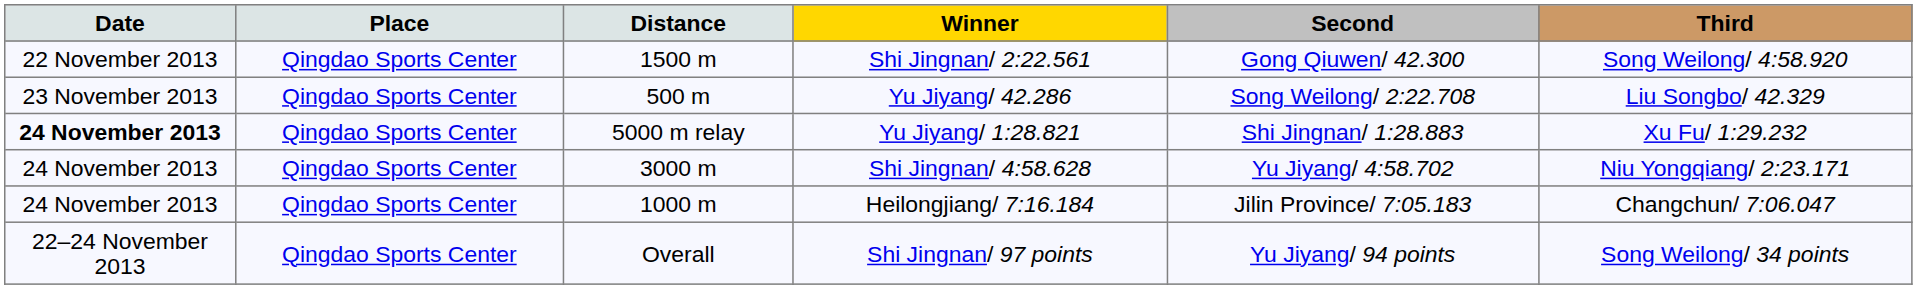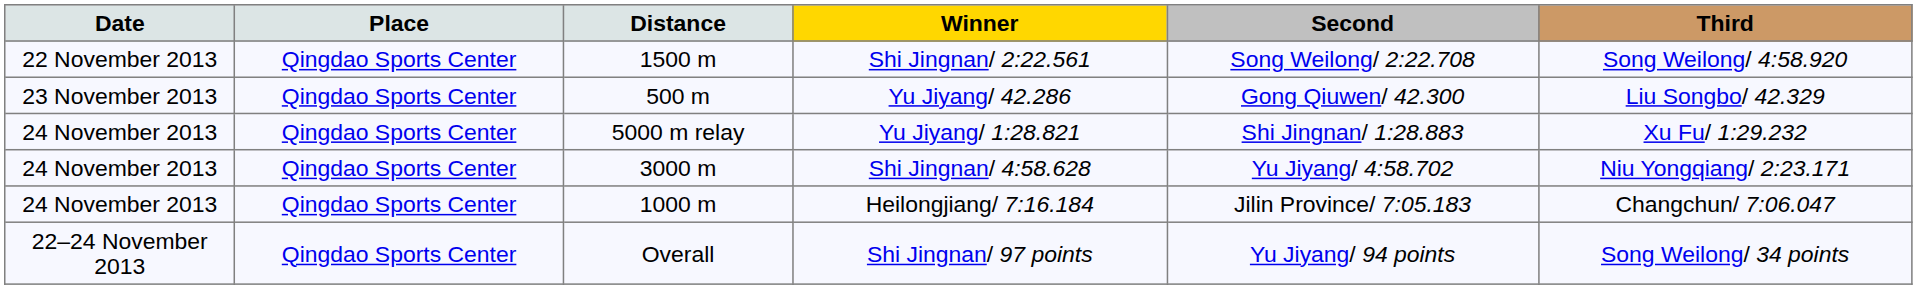Shi Jingnan/ 2:22.561 | Second: Gong Qiuwen/ 42.300 -> Song Weilong/ 2:22.708
Yu Jiyang/ 42.286 | Second: Song Weilong/ 2:22.708 -> Gong Qiuwen/ 42.300
Yu Jiyang/ 1:28.821 | Date: bold -> normal
